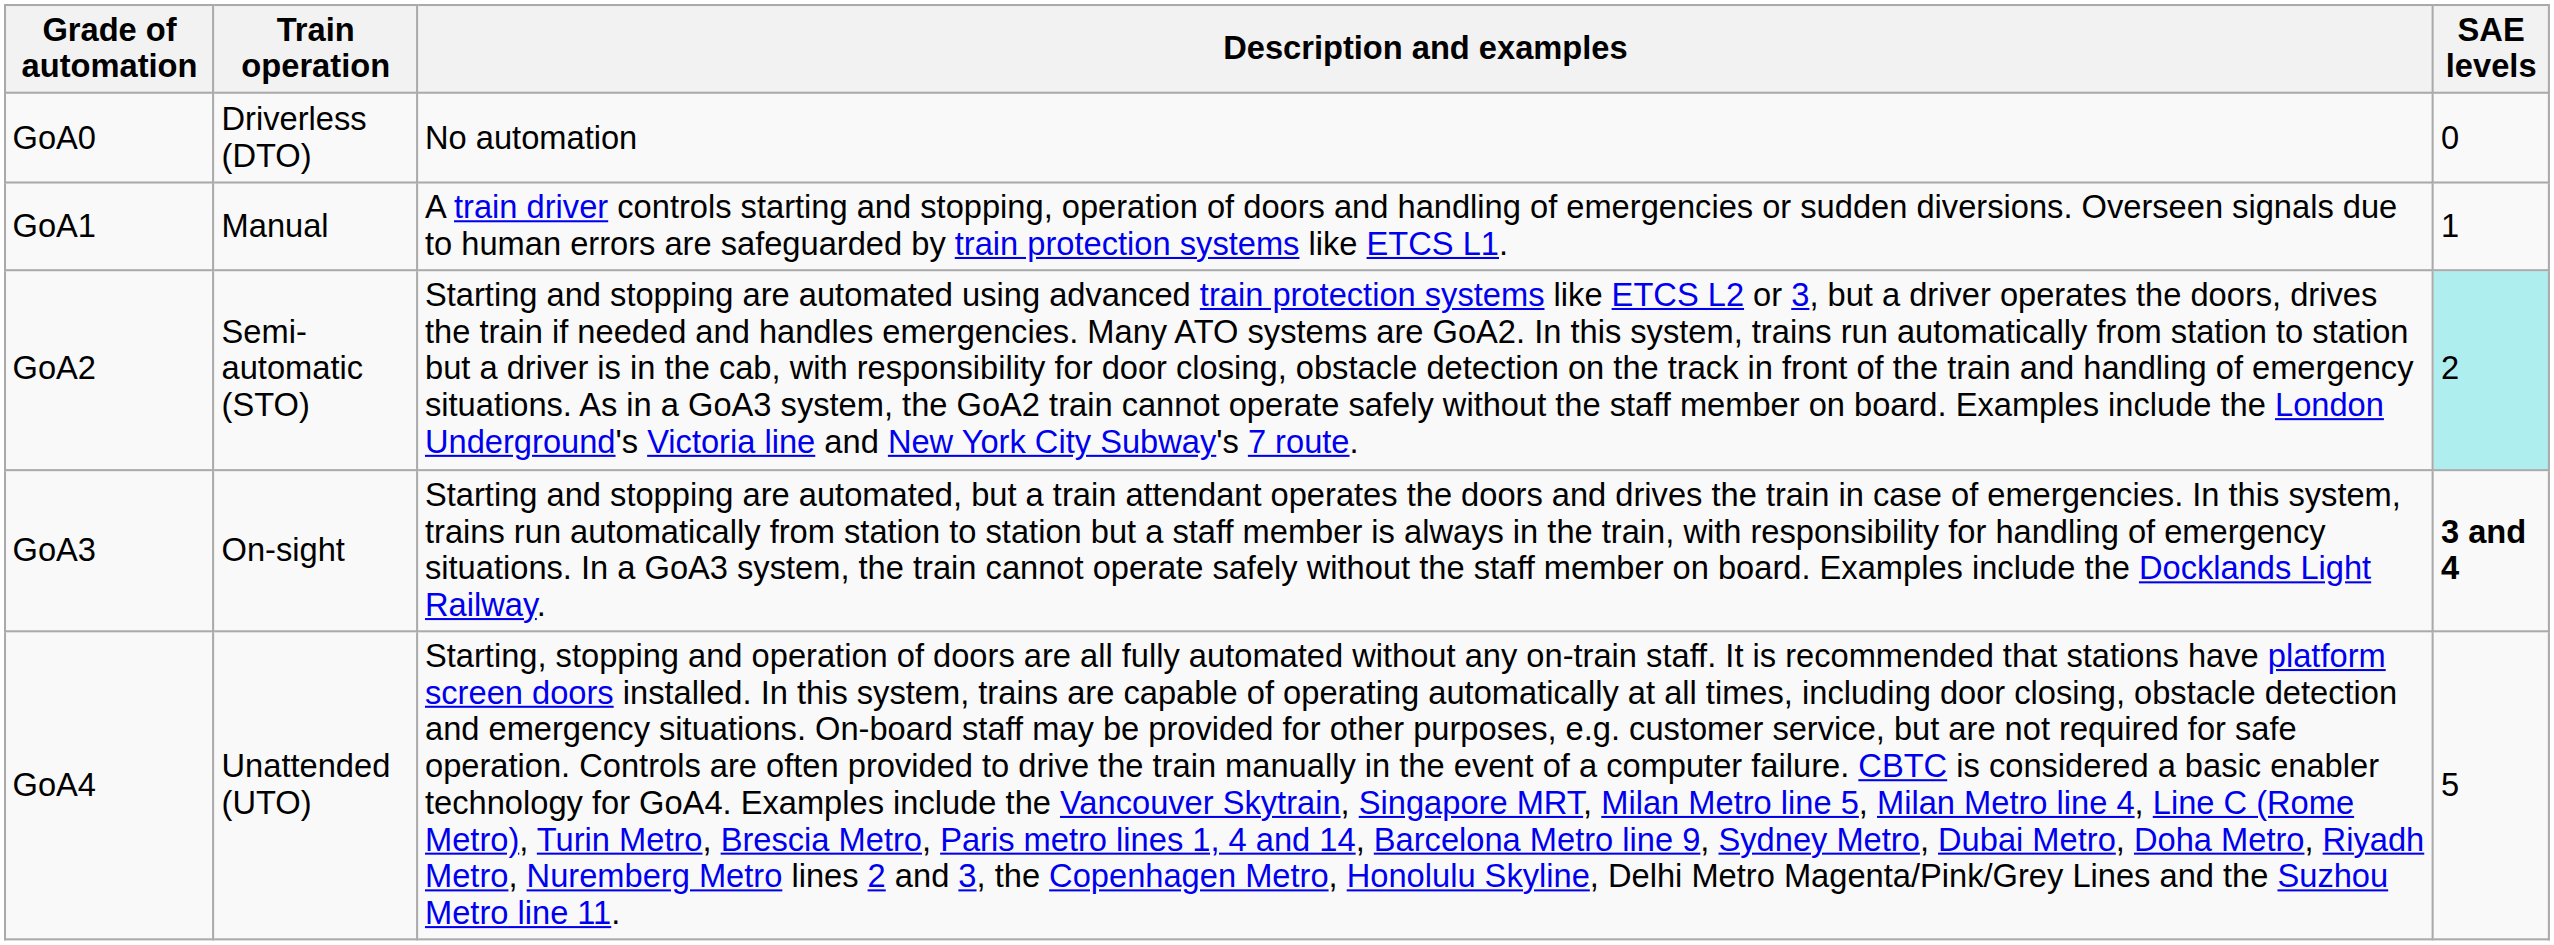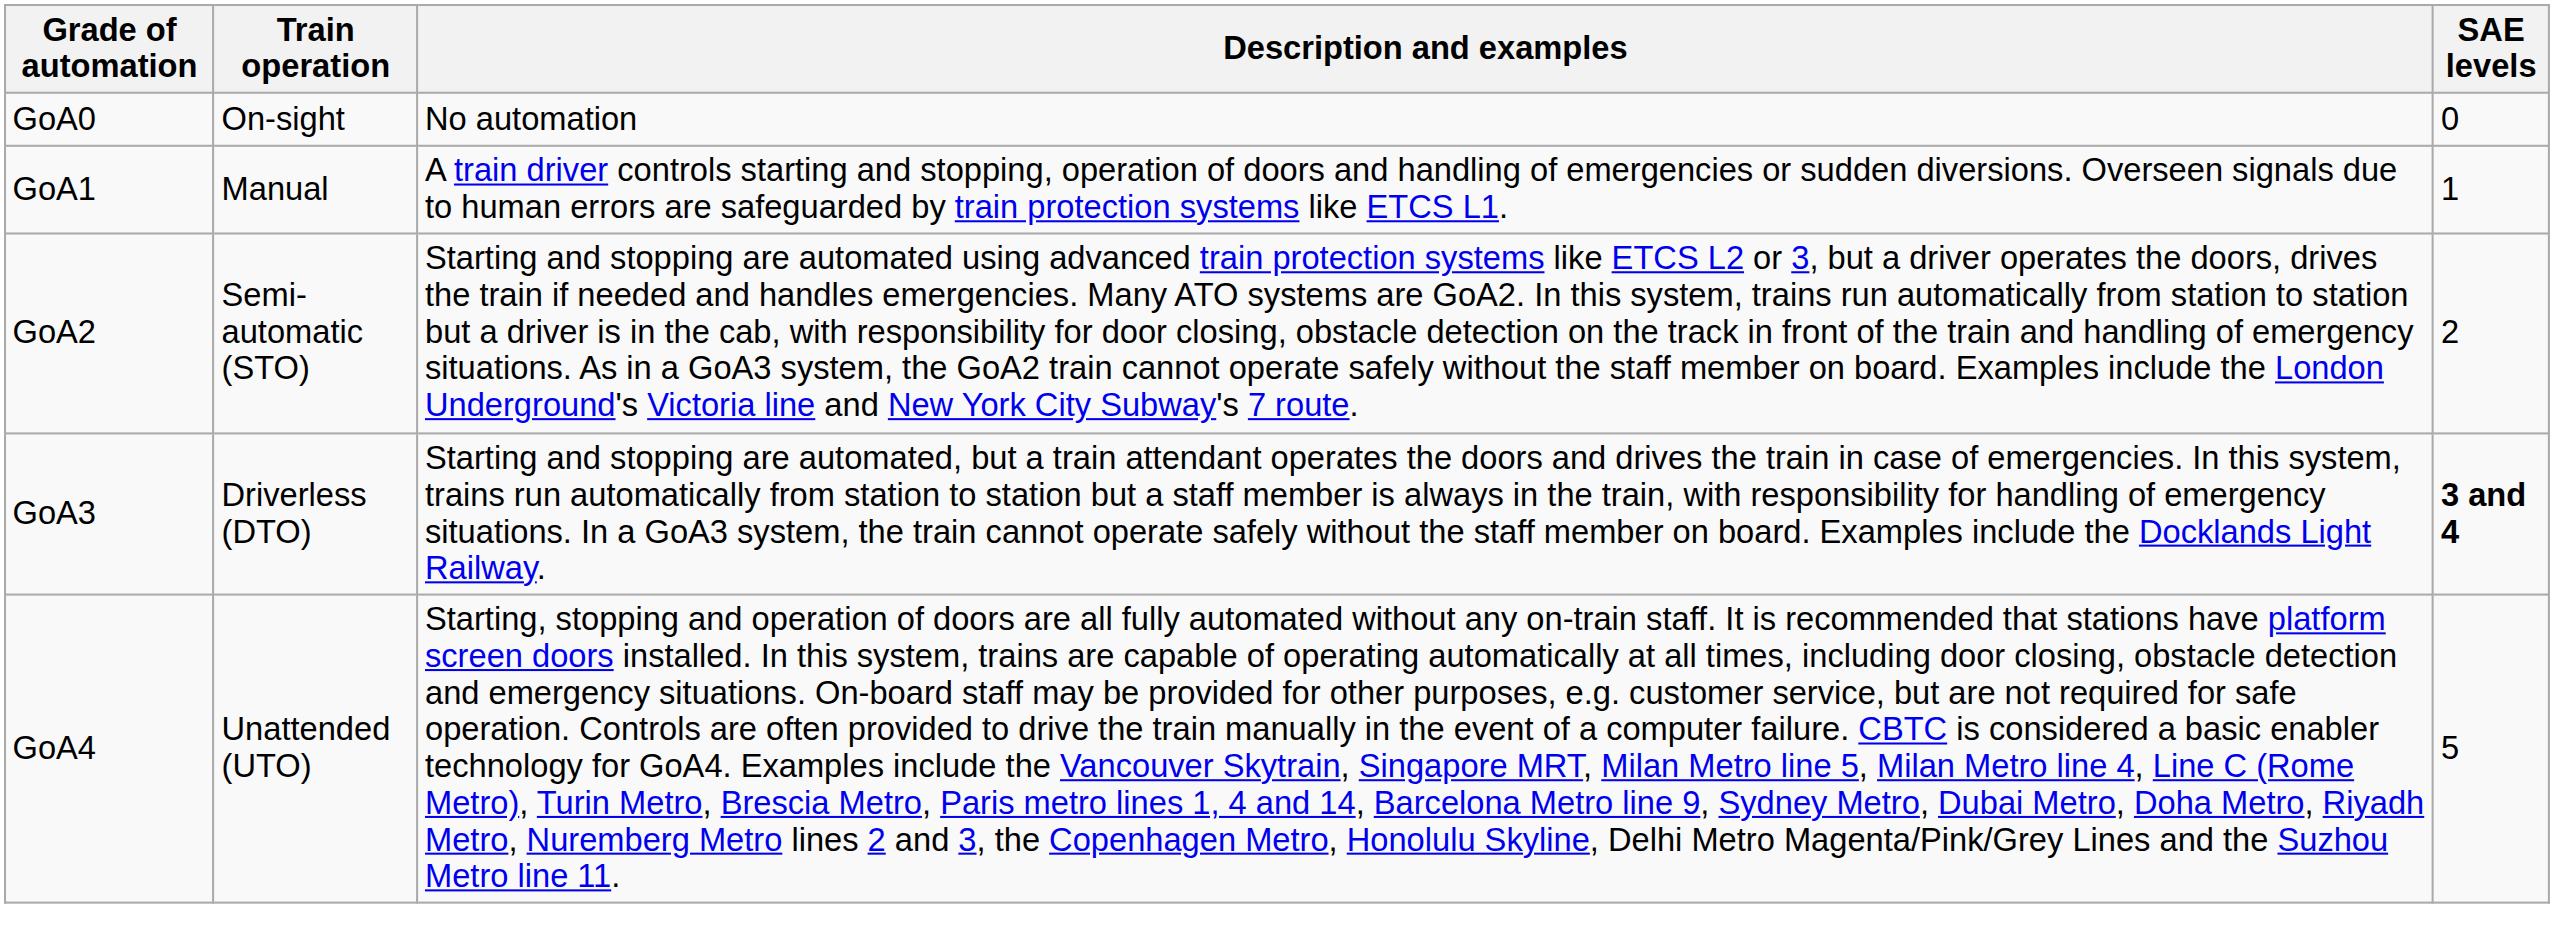GoA0 | Train operation: Driverless (DTO) -> On-sight
GoA2 | SAE levels: paleturquoise background -> no background
GoA3 | Train operation: On-sight -> Driverless (DTO)
